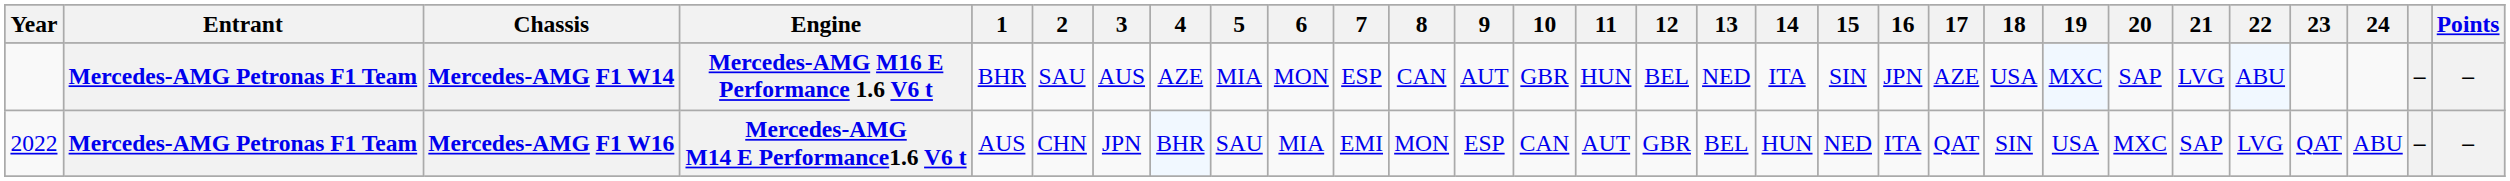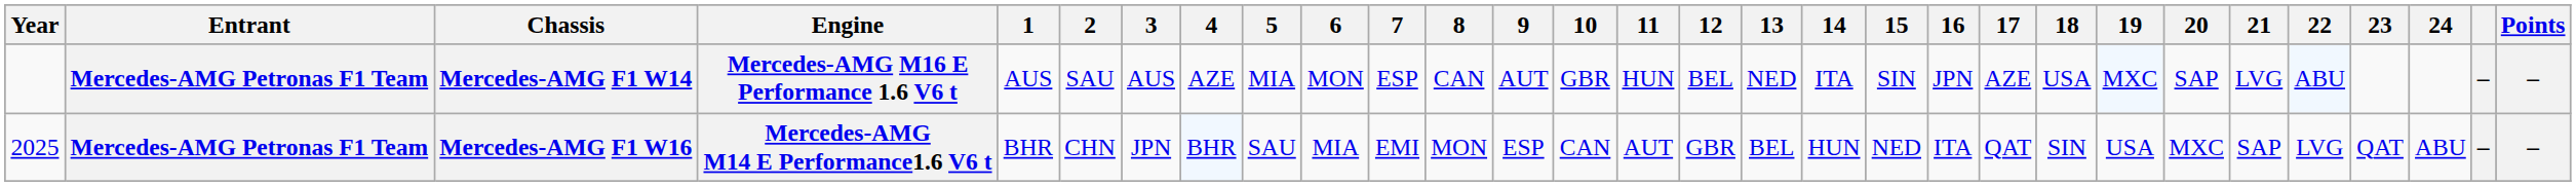Mercedes-AMG F1 W14 | 1: BHR -> AUS
Mercedes-AMG F1 W16 | Year: 2022 -> 2025
Mercedes-AMG F1 W16 | 1: AUS -> BHR
